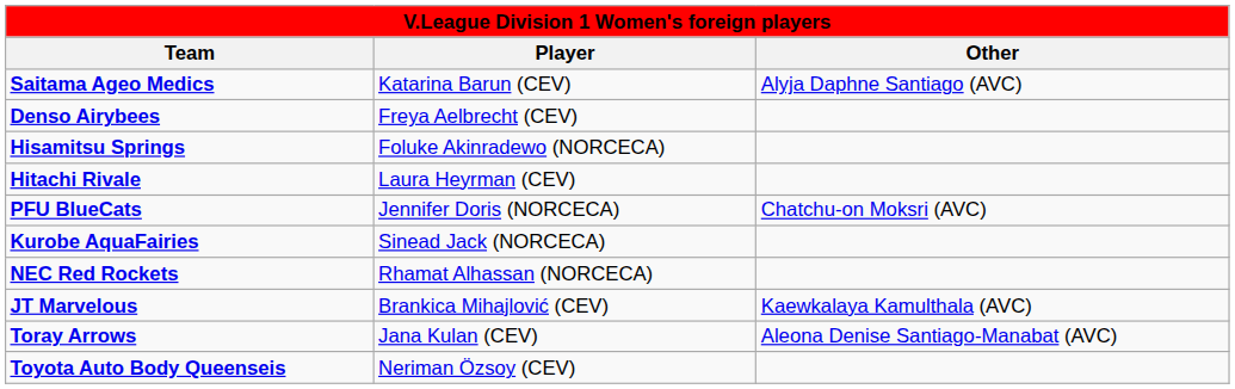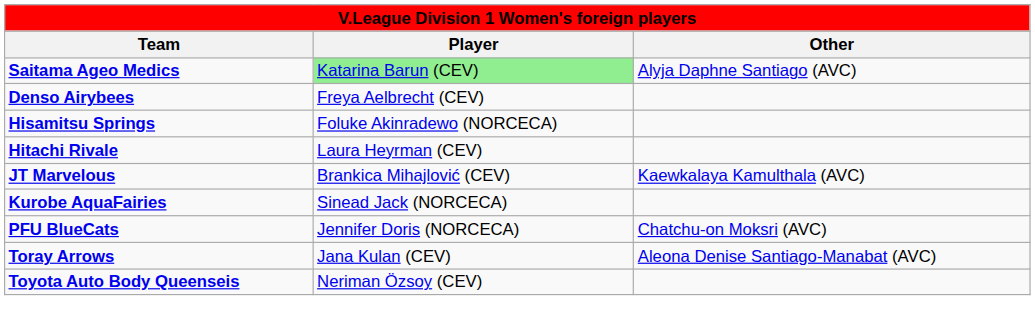Saitama Ageo Medics | Player: no background -> lightgreen background
rows swapped: JT Marvelous <-> PFU BlueCats
- row: NEC Red Rockets | Rhamat Alhassan (NORCECA)
